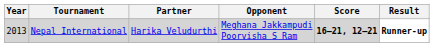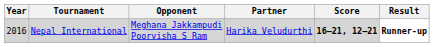columns swapped: Partner <-> Opponent
Nepal International | Year: 2013 -> 2016
